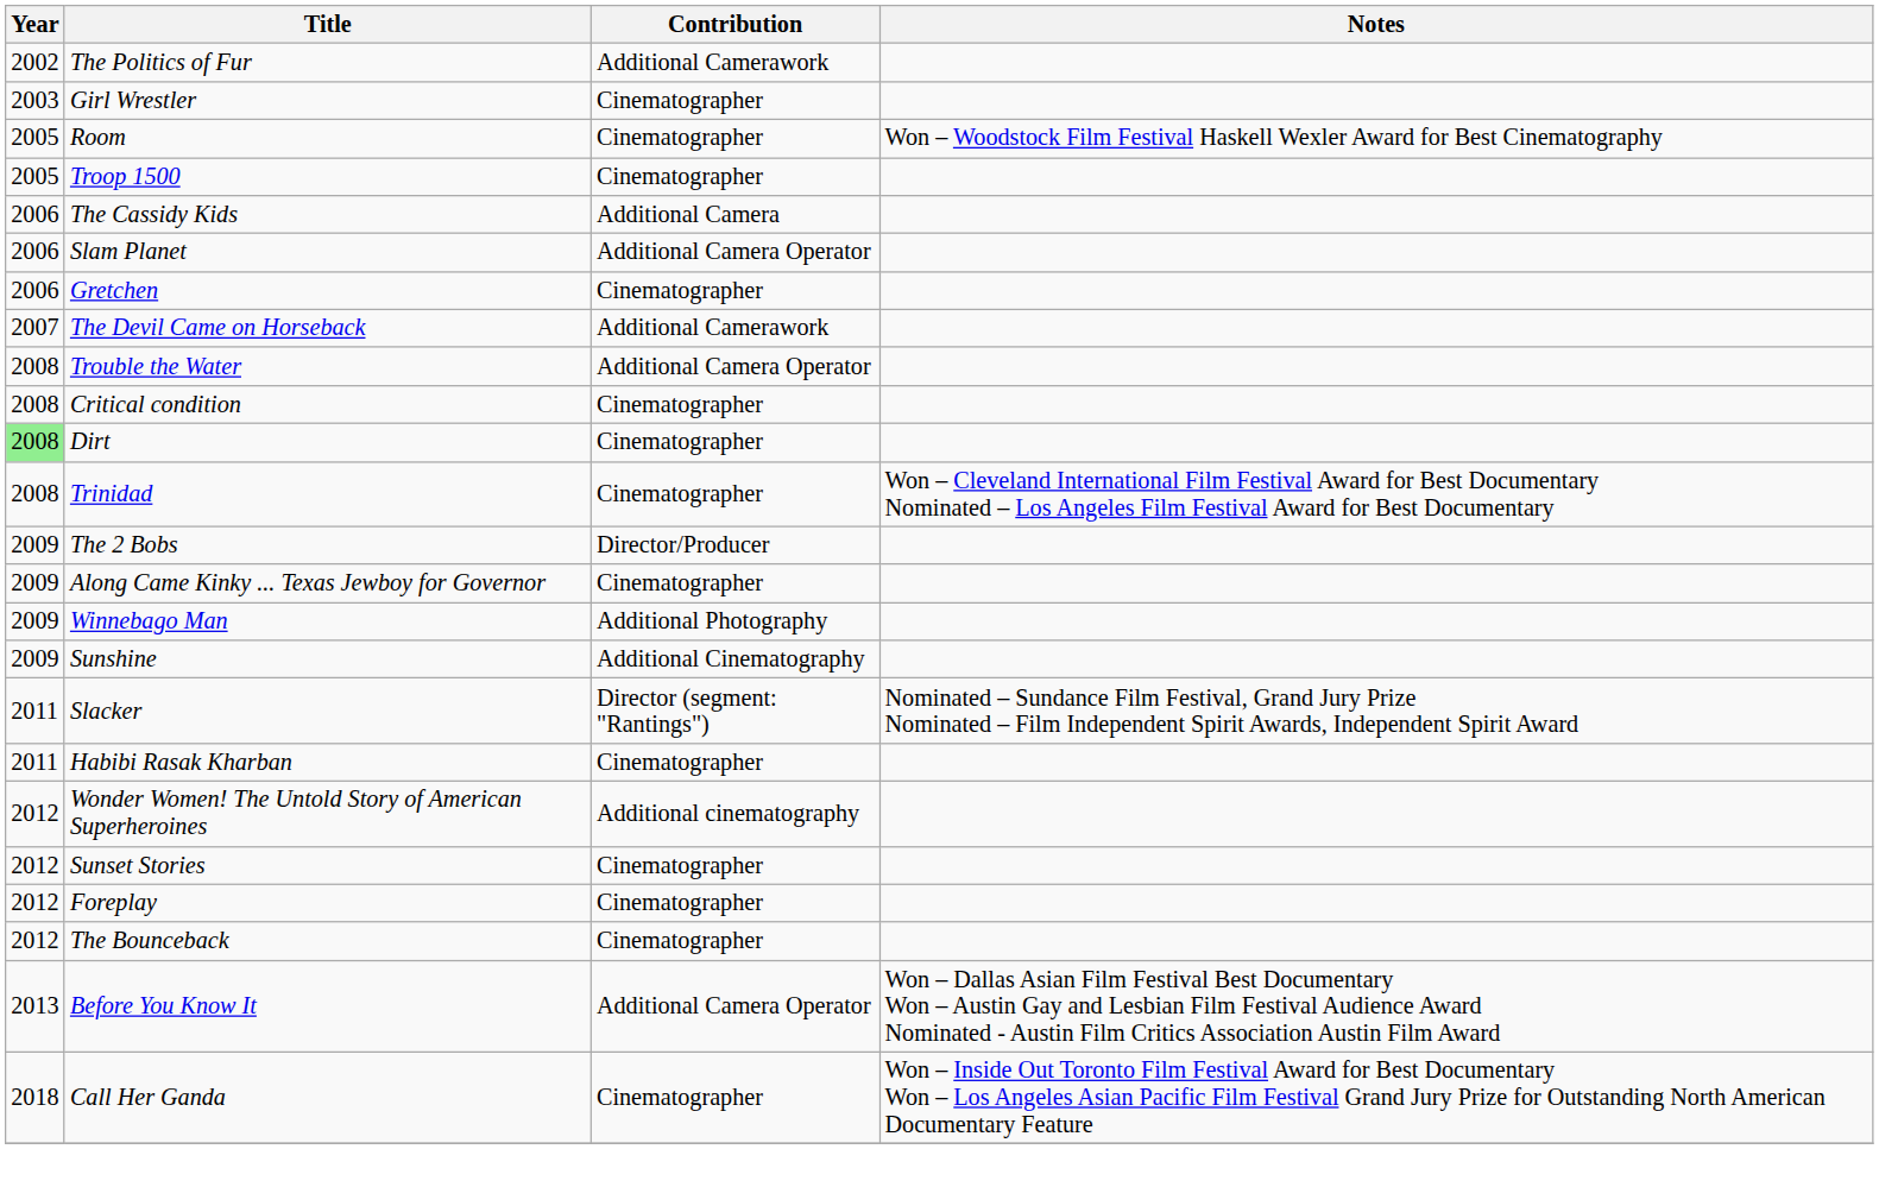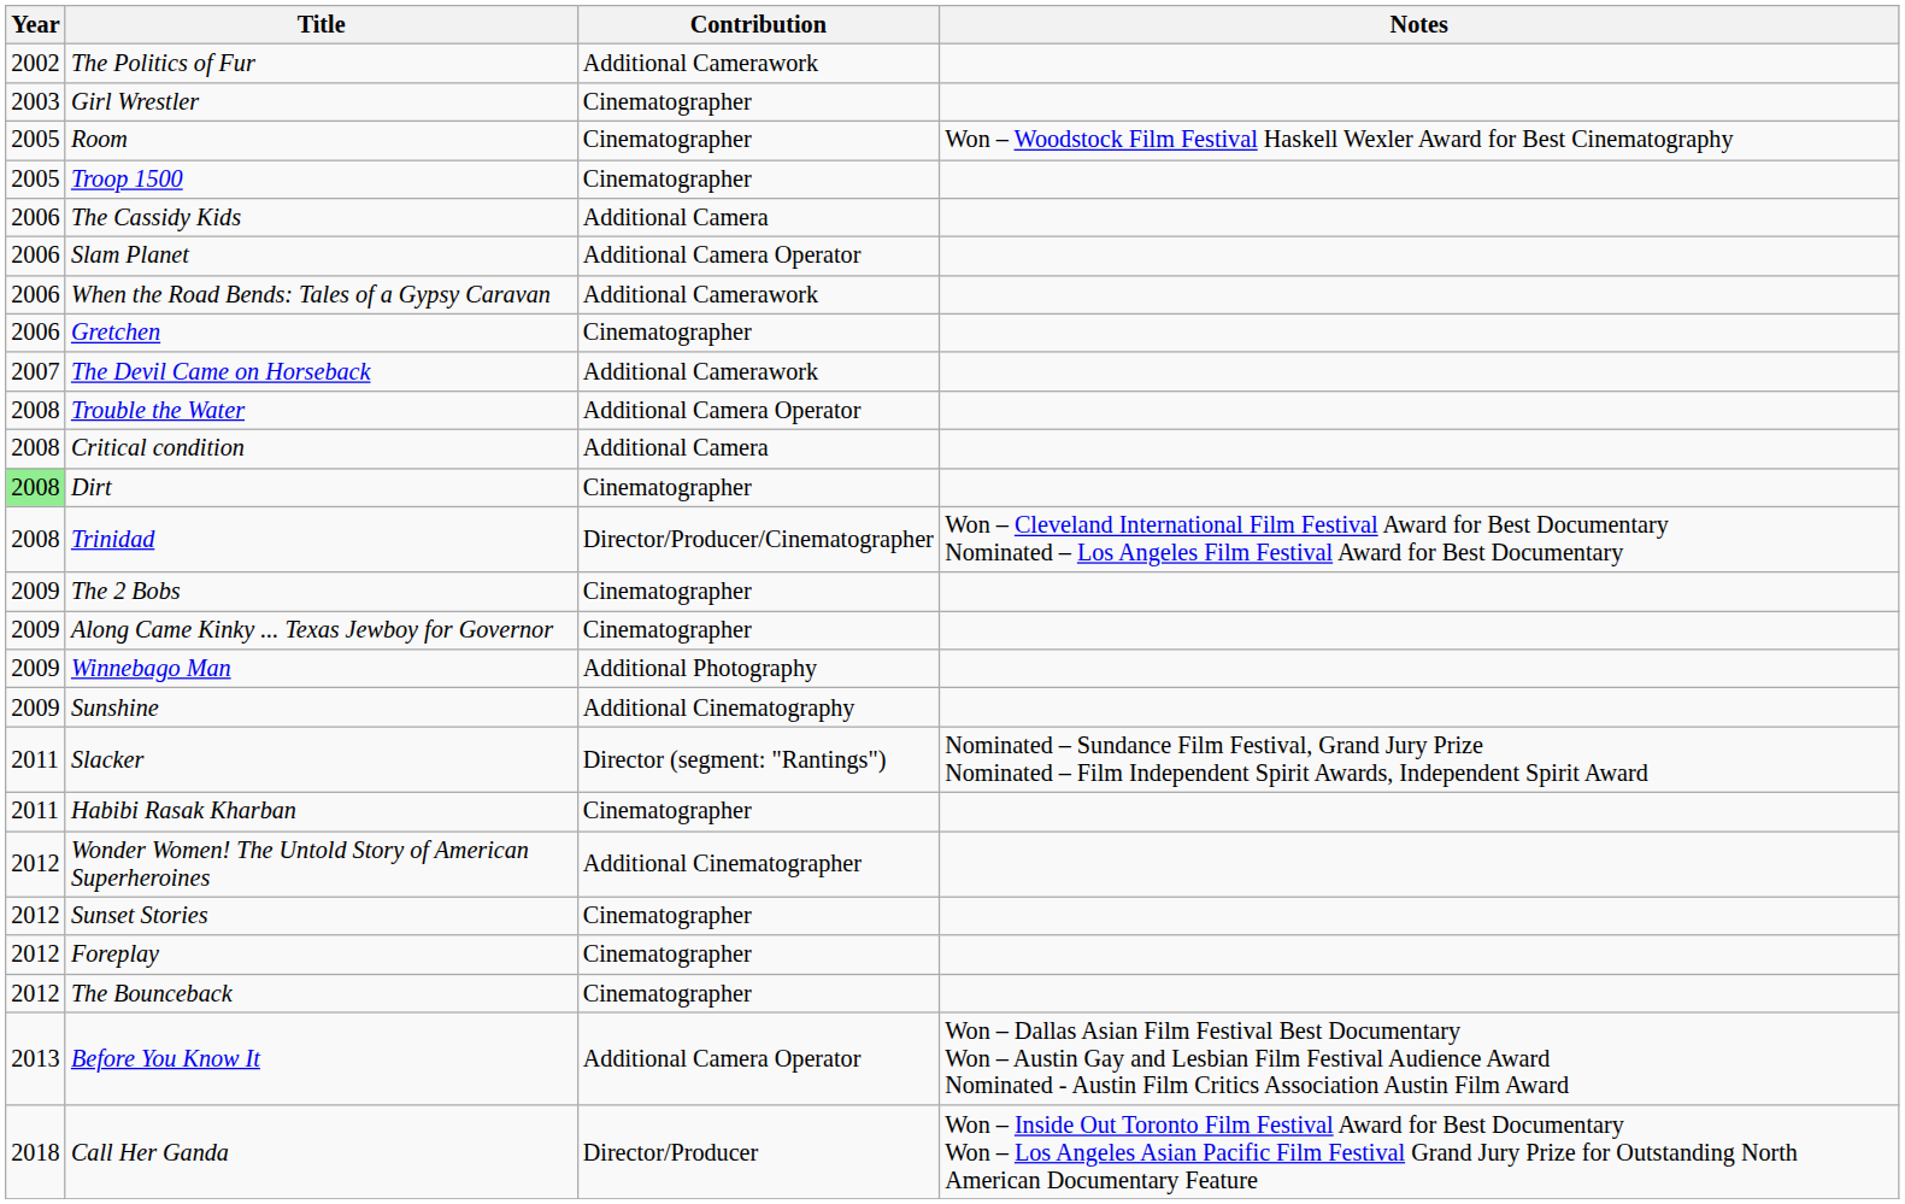+ row: 2006 | When the Road Bends: Tales of a Gypsy Caravan | Additional Camerawork
Critical condition | Contribution: Cinematographer -> Additional Camera
Trinidad | Contribution: Cinematographer -> Director/Producer/Cinematographer
The 2 Bobs | Contribution: Director/Producer -> Cinematographer
Wonder Women! The Untold Story of American Superheroines | Contribution: Additional cinematography -> Additional Cinematographer
Call Her Ganda | Contribution: Cinematographer -> Director/Producer
